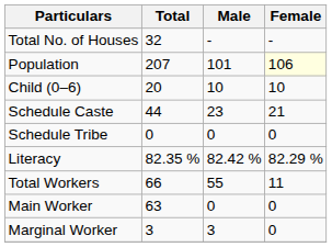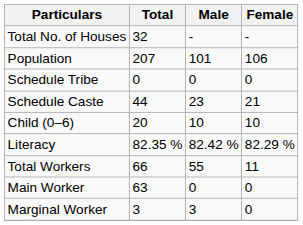Population | Female: lightyellow background -> no background
rows swapped: Child (0–6) <-> Schedule Tribe
